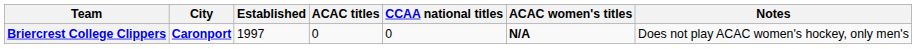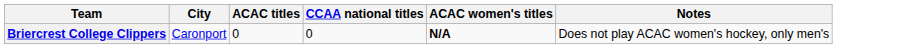- column: Established | 1997
Briercrest College Clippers | City: bold -> normal
